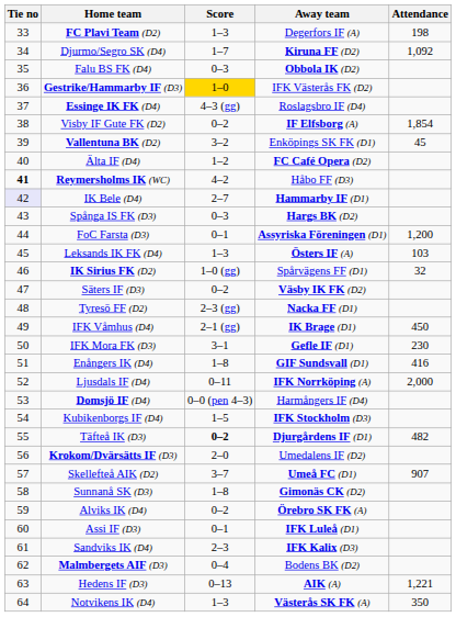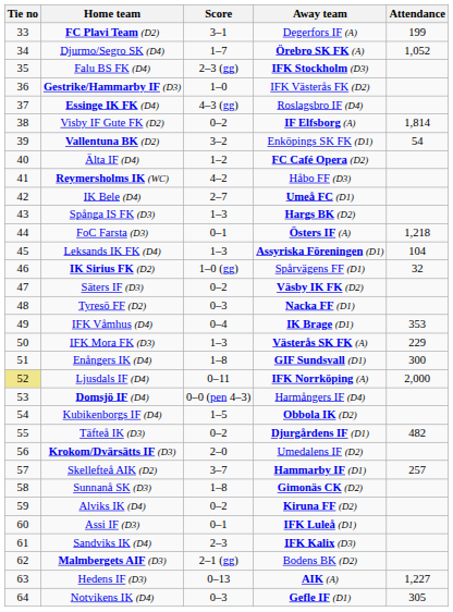FC Plavi Team (D2) | Score: 1–3 -> 3–1
FC Plavi Team (D2) | Attendance: 198 -> 199
Djurmo/Segro SK (D4) | Away team: Kiruna FF (D2) -> Örebro SK FK (A)
Djurmo/Segro SK (D4) | Attendance: 1,092 -> 1,052
Falu BS FK (D4) | Score: 0–3 -> 2–3 (gg)
Falu BS FK (D4) | Away team: Obbola IK (D2) -> IFK Stockholm (D3)
Gestrike/Hammarby IF (D3) | Score: gold background -> no background
Visby IF Gute FK (D2) | Attendance: 1,854 -> 1,814
Vallentuna BK (D2) | Attendance: 45 -> 54
Reymersholms IK (WC) | Tie no: bold -> normal
IK Bele (D4) | Tie no: lavender background -> no background
IK Bele (D4) | Away team: Hammarby IF (D1) -> Umeå FC (D1)
Spånga IS FK (D3) | Score: 0–3 -> 1–3
FoC Farsta (D3) | Away team: Assyriska Föreningen (D1) -> Östers IF (A)
FoC Farsta (D3) | Attendance: 1,200 -> 1,218
Leksands IK FK (D4) | Away team: Östers IF (A) -> Assyriska Föreningen (D1)
Leksands IK FK (D4) | Attendance: 103 -> 104
Tyresö FF (D2) | Score: 2–3 (gg) -> 0–3
IFK Våmhus (D4) | Score: 2–1 (gg) -> 0–4
IFK Våmhus (D4) | Attendance: 450 -> 353
IFK Mora FK (D3) | Score: 3–1 -> 1–3
IFK Mora FK (D3) | Away team: Gefle IF (D1) -> Västerås SK FK (A)
IFK Mora FK (D3) | Attendance: 230 -> 229
Enångers IK (D4) | Attendance: 416 -> 300
Ljusdals IF (D4) | Tie no: no background -> khaki background
Kubikenborgs IF (D4) | Away team: IFK Stockholm (D3) -> Obbola IK (D2)
Täfteå IK (D3) | Score: bold -> normal
Skellefteå AIK (D2) | Away team: Umeå FC (D1) -> Hammarby IF (D1)
Skellefteå AIK (D2) | Attendance: 907 -> 257
Alviks IK (D4) | Away team: Örebro SK FK (A) -> Kiruna FF (D2)
Malmbergets AIF (D3) | Score: 0–4 -> 2–1 (gg)
Hedens IF (D3) | Attendance: 1,221 -> 1,227
Notvikens IK (D4) | Score: 1–3 -> 0–3
Notvikens IK (D4) | Away team: Västerås SK FK (A) -> Gefle IF (D1)
Notvikens IK (D4) | Attendance: 350 -> 305
